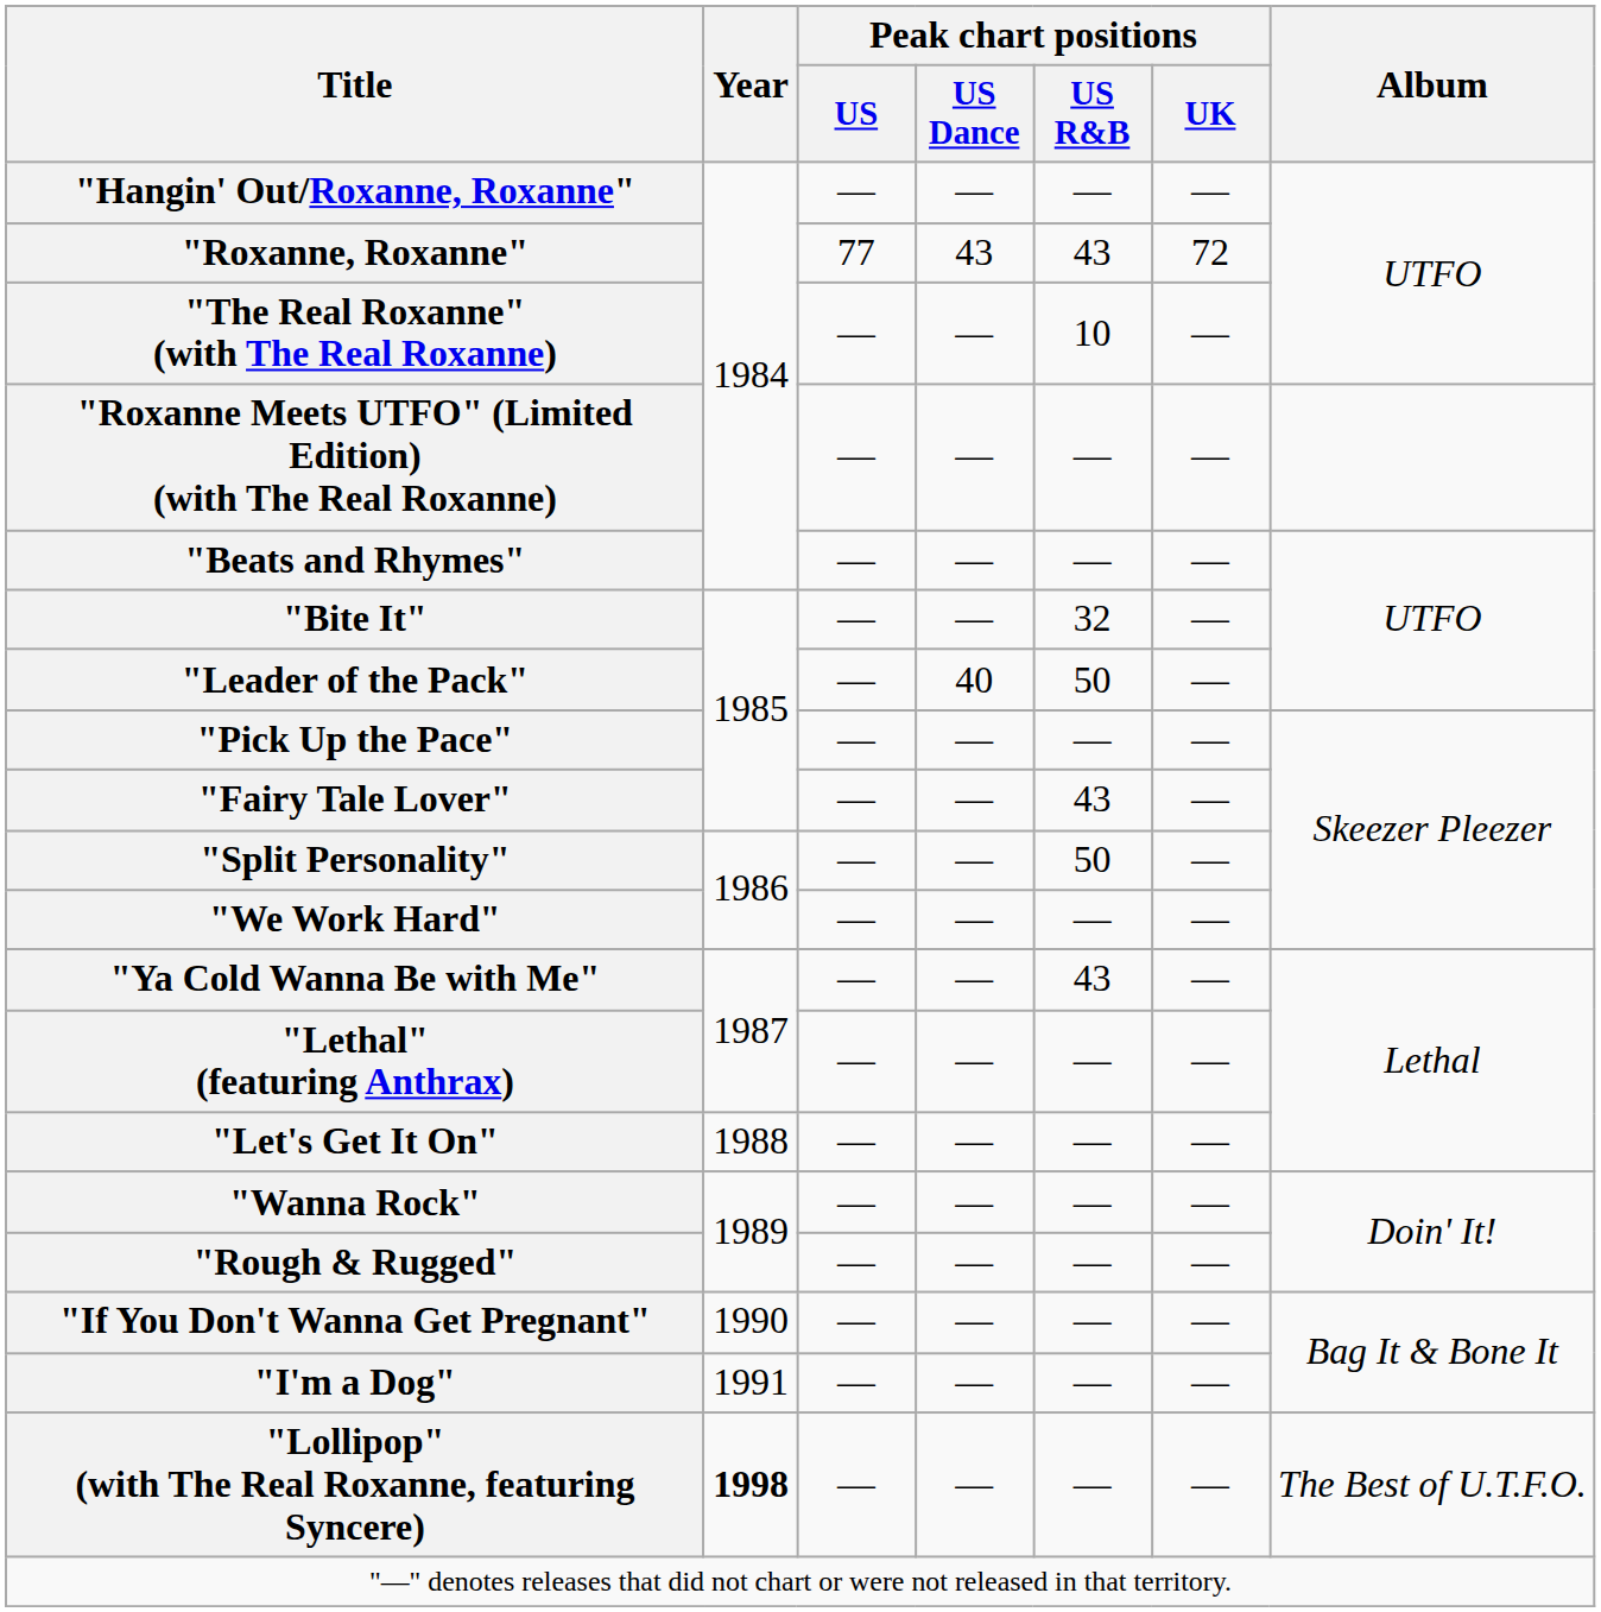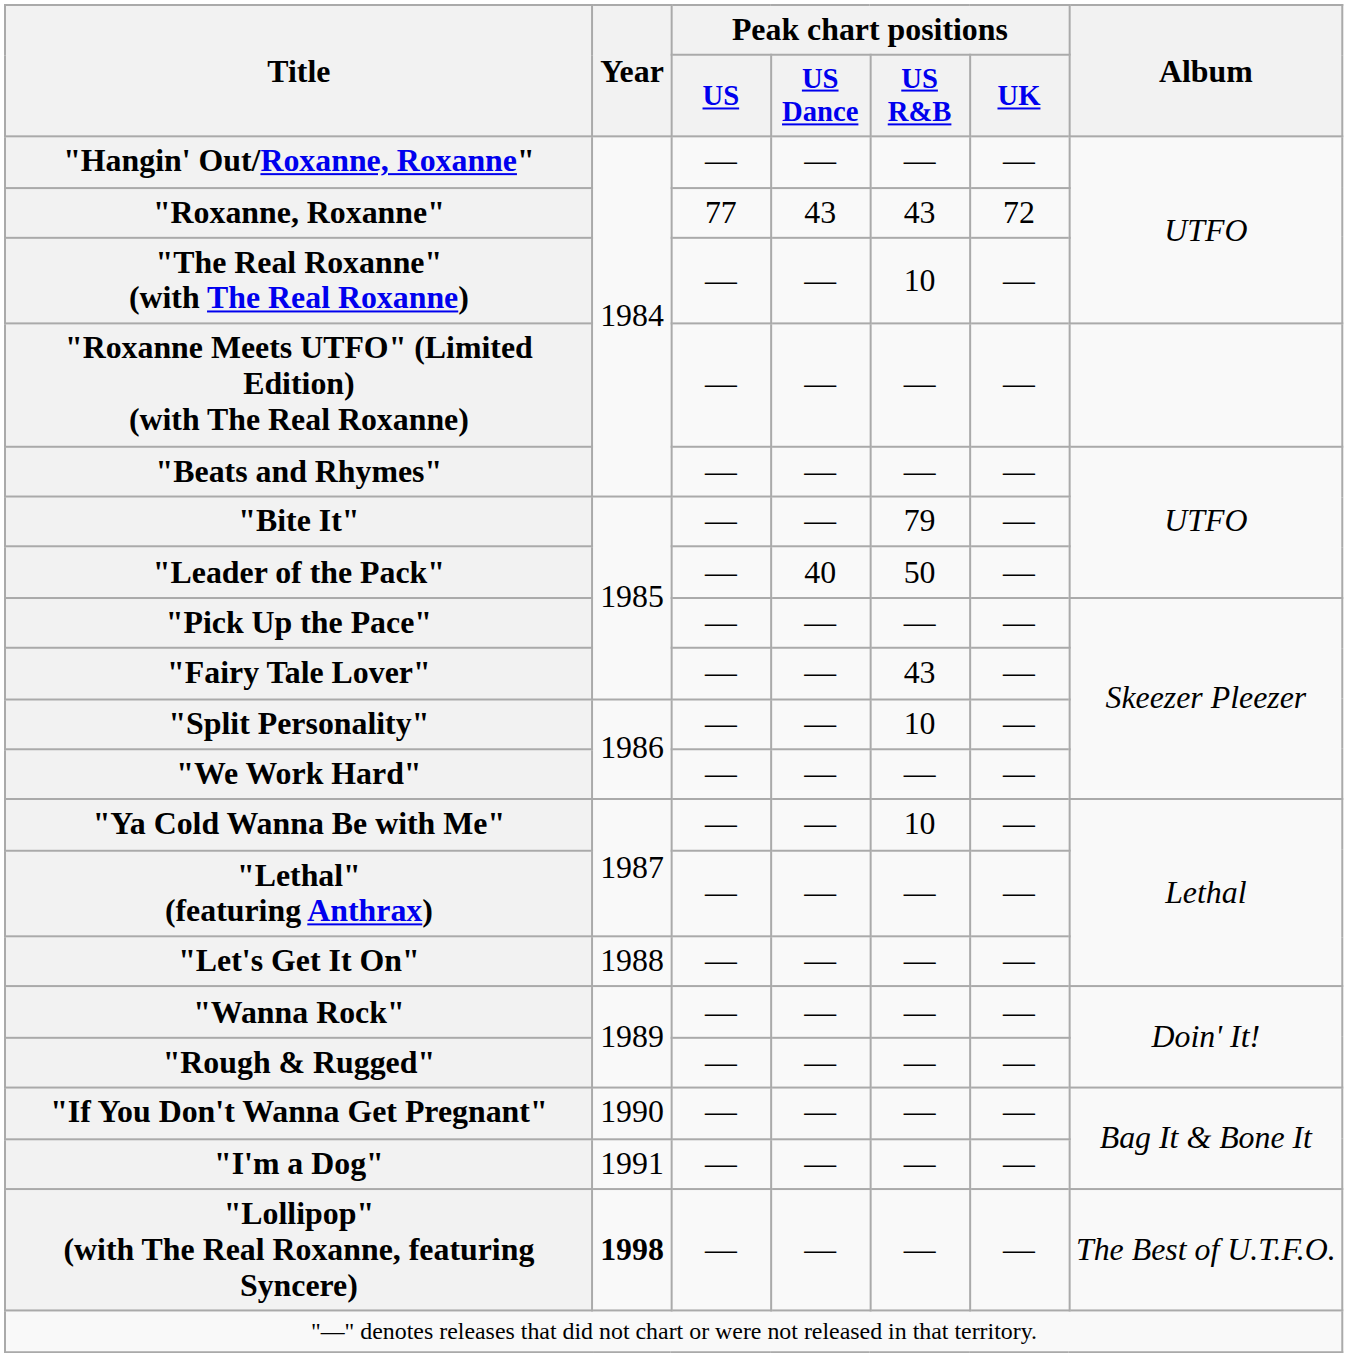"Bite It" | Peak chart positions / US R&B: 32 -> 79
"Split Personality" | Peak chart positions / US R&B: 50 -> 10
"Ya Cold Wanna Be with Me" | Peak chart positions / US R&B: 43 -> 10
